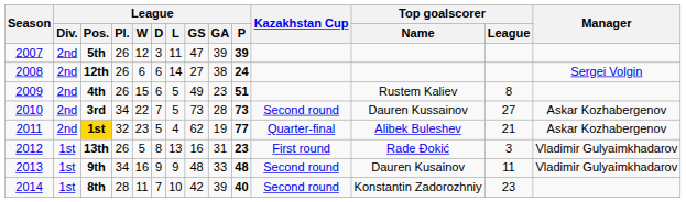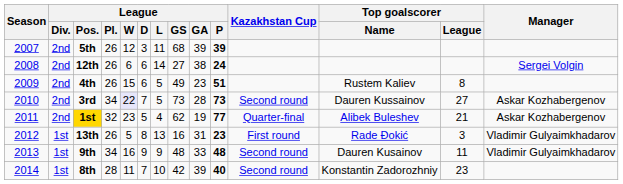5th | League / GS: 47 -> 68
3rd | League / W: no background -> lavender background
